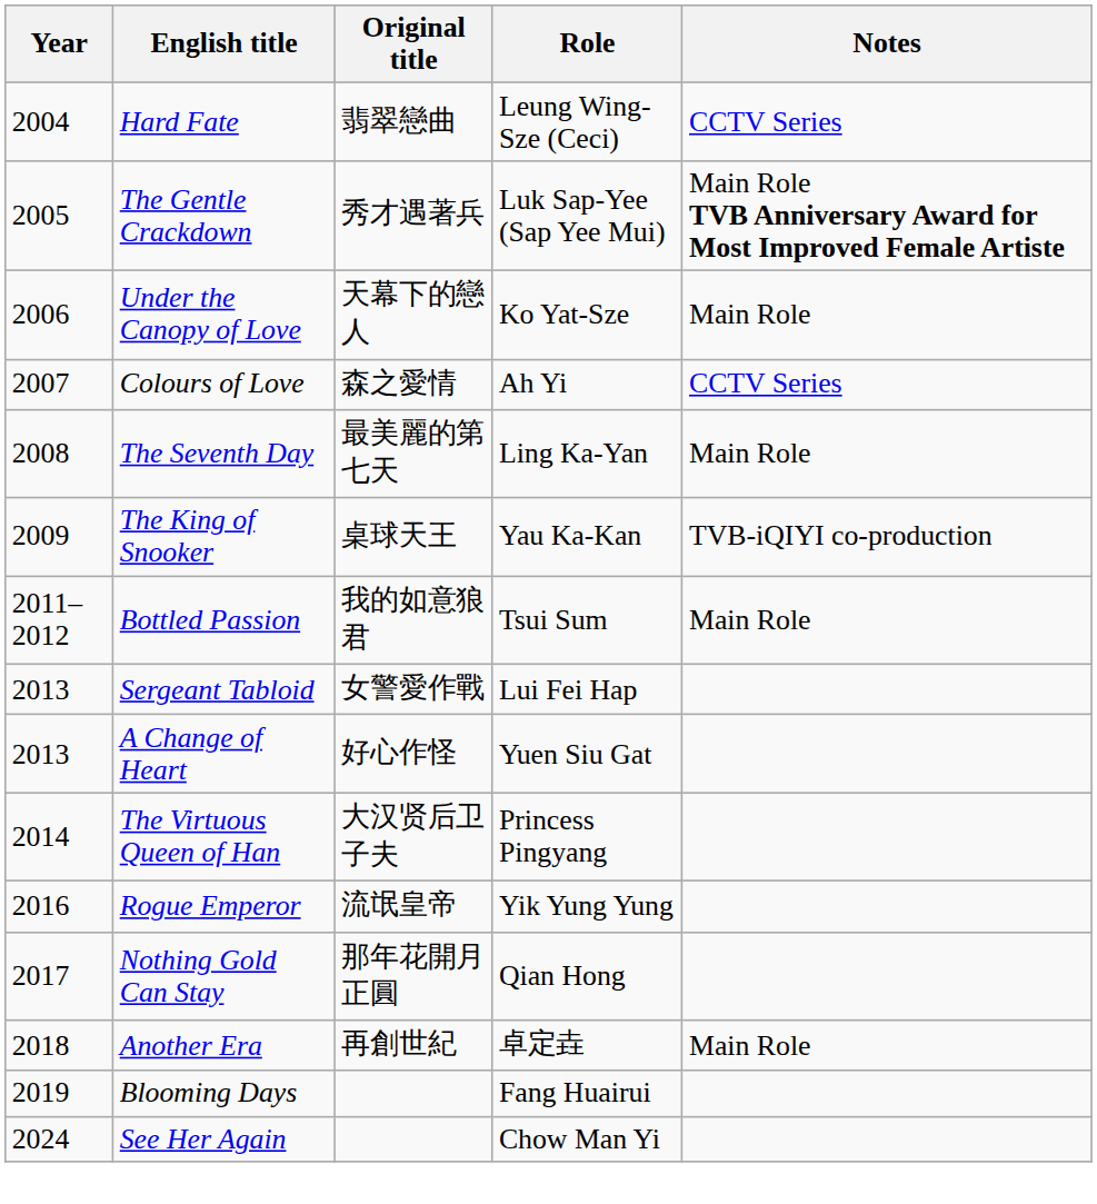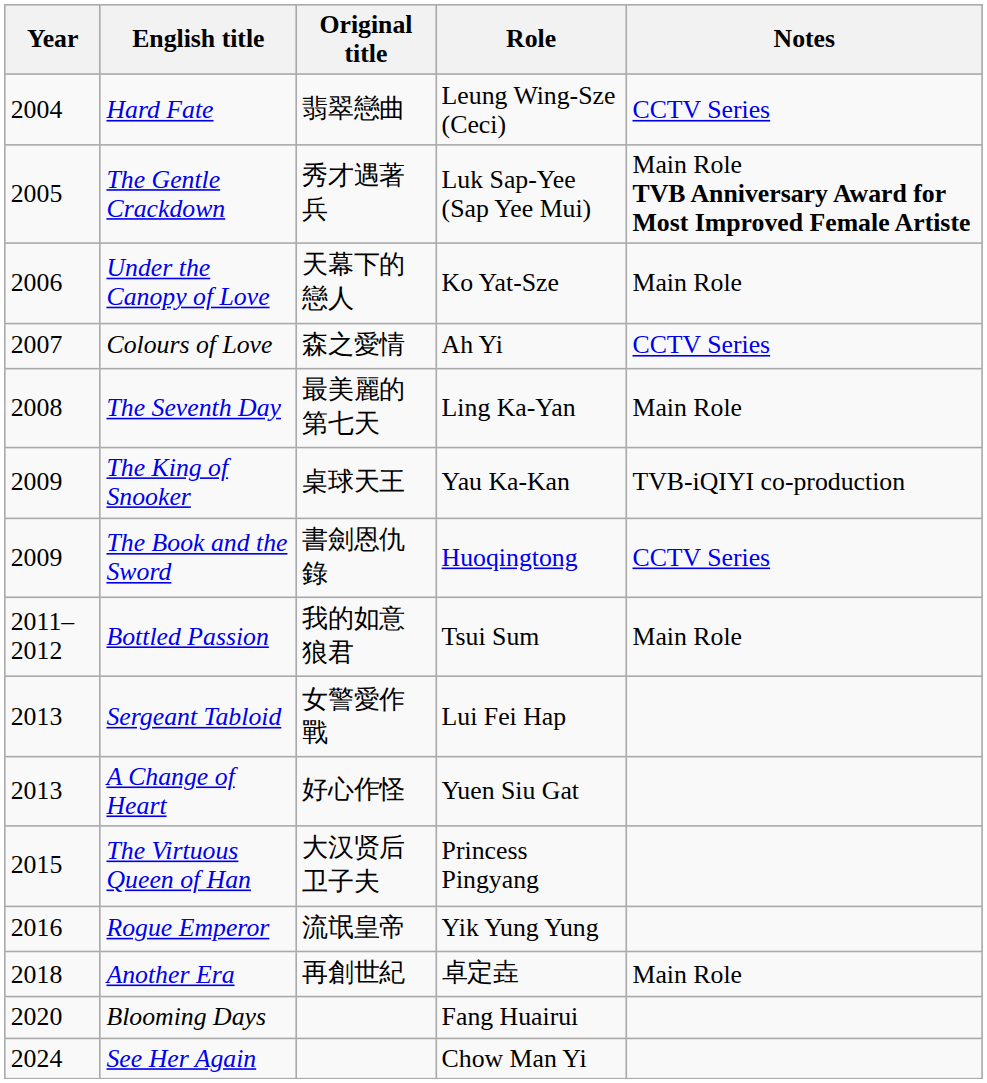+ row: 2009 | The Book and the Sword | 書劍恩仇錄 | Huoqingtong | CCTV Series
The Virtuous Queen of Han | Year: 2014 -> 2015
- row: 2017 | Nothing Gold Can Stay | 那年花開月正圓 | Qian Hong
Blooming Days | Year: 2019 -> 2020
